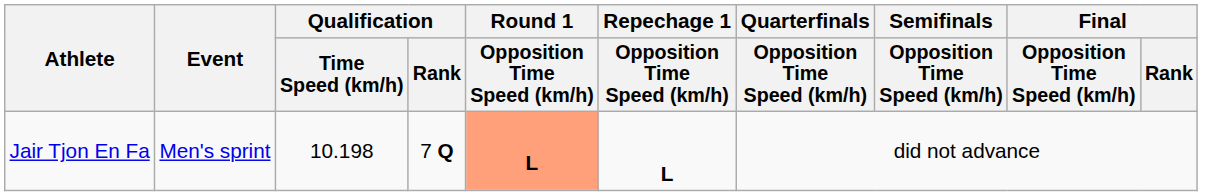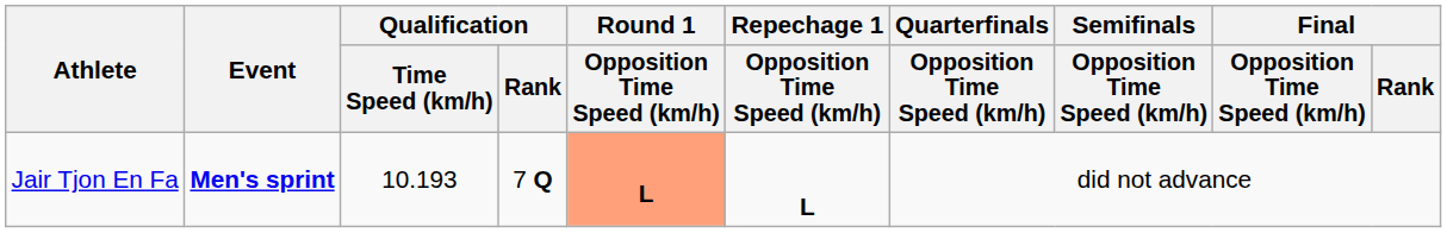Jair Tjon En Fa | Event: normal -> bold
Jair Tjon En Fa | Qualification / Time Speed (km/h): 10.198 -> 10.193
